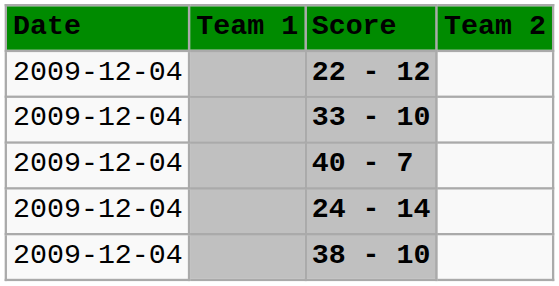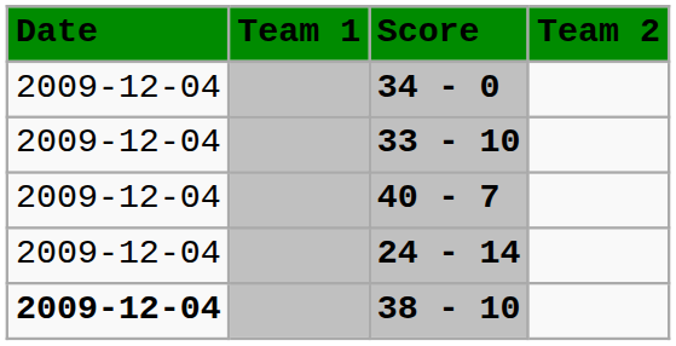+ row: 2009-12-04 | 34 - 0
- row: 2009-12-04 | 22 - 12
38 - 10 | Date: normal -> bold
